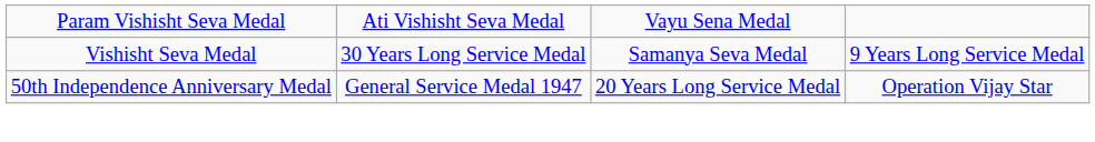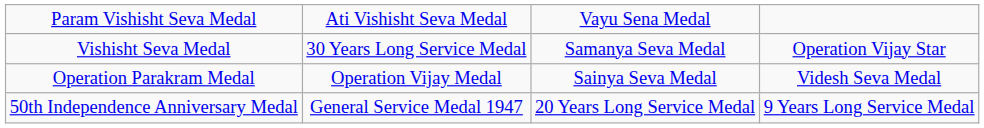Vishisht Seva Medal | column 4: 9 Years Long Service Medal -> Operation Vijay Star
+ row: Operation Parakram Medal | Operation Vijay Medal | Sainya Seva Medal | Videsh Seva Medal
50th Independence Anniversary Medal | column 4: Operation Vijay Star -> 9 Years Long Service Medal
